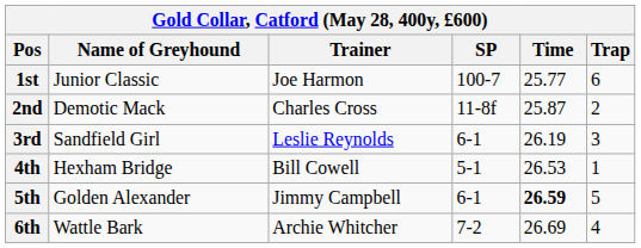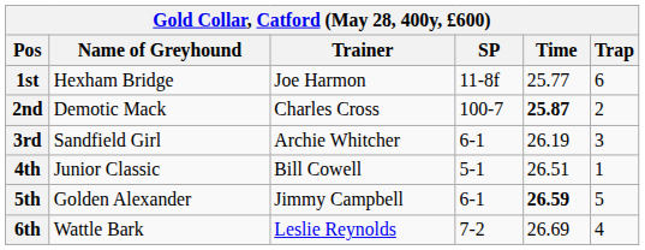1st | Name of Greyhound: Junior Classic -> Hexham Bridge
1st | SP: 100-7 -> 11-8f
2nd | SP: 11-8f -> 100-7
2nd | Time: normal -> bold
3rd | Trainer: Leslie Reynolds -> Archie Whitcher
4th | Name of Greyhound: Hexham Bridge -> Junior Classic
4th | Time: 26.53 -> 26.51
6th | Trainer: Archie Whitcher -> Leslie Reynolds
